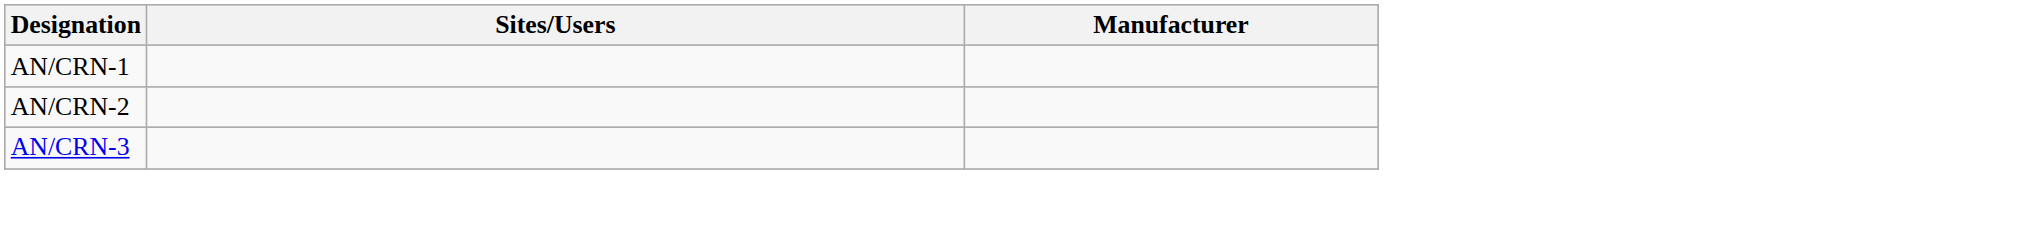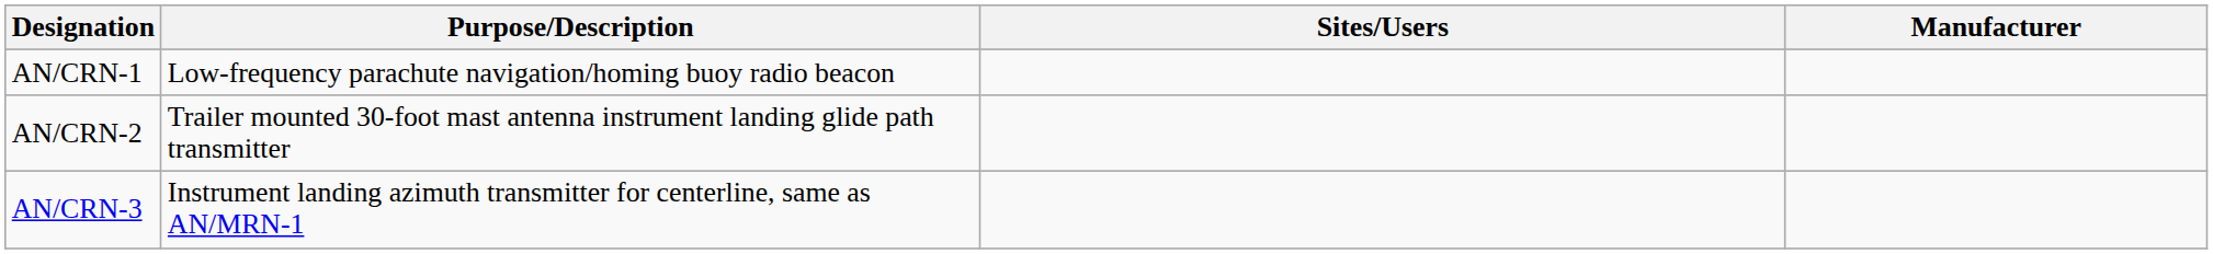+ column: Purpose/Description | Low-frequency parachute navigation/homing buoy radio beacon | Trailer mounted 30-foot mast antenna instrument landing glide path transmitter | Instrument landing azimuth transmitter for centerline, same as AN/MRN-1
